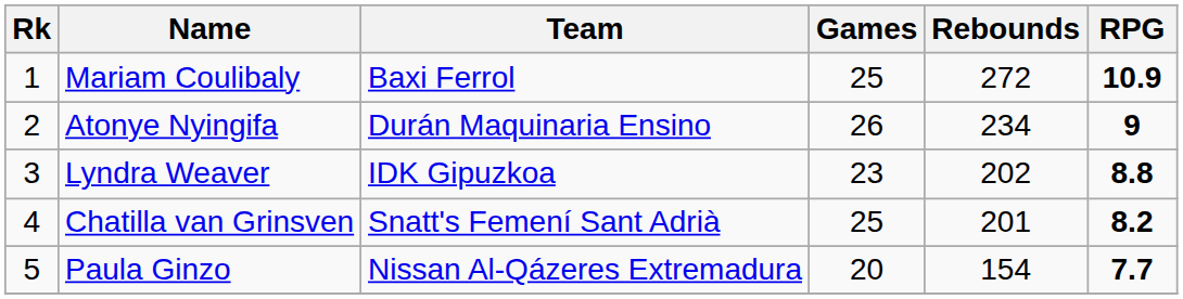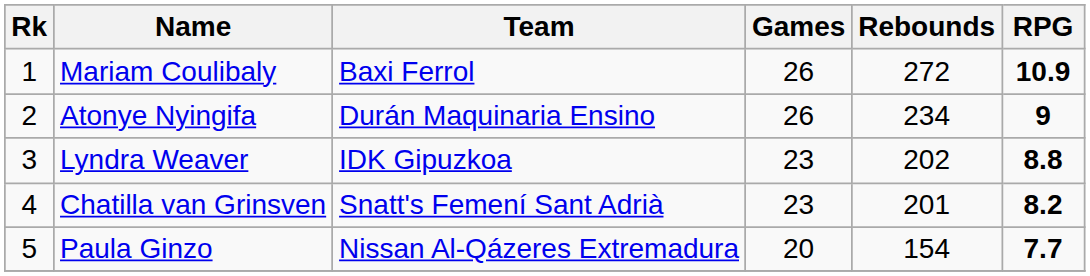Mariam Coulibaly | Games: 25 -> 26
Chatilla van Grinsven | Games: 25 -> 23
